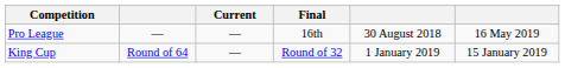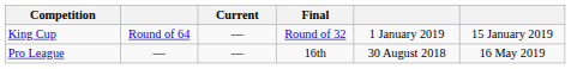rows swapped: Pro League <-> King Cup
